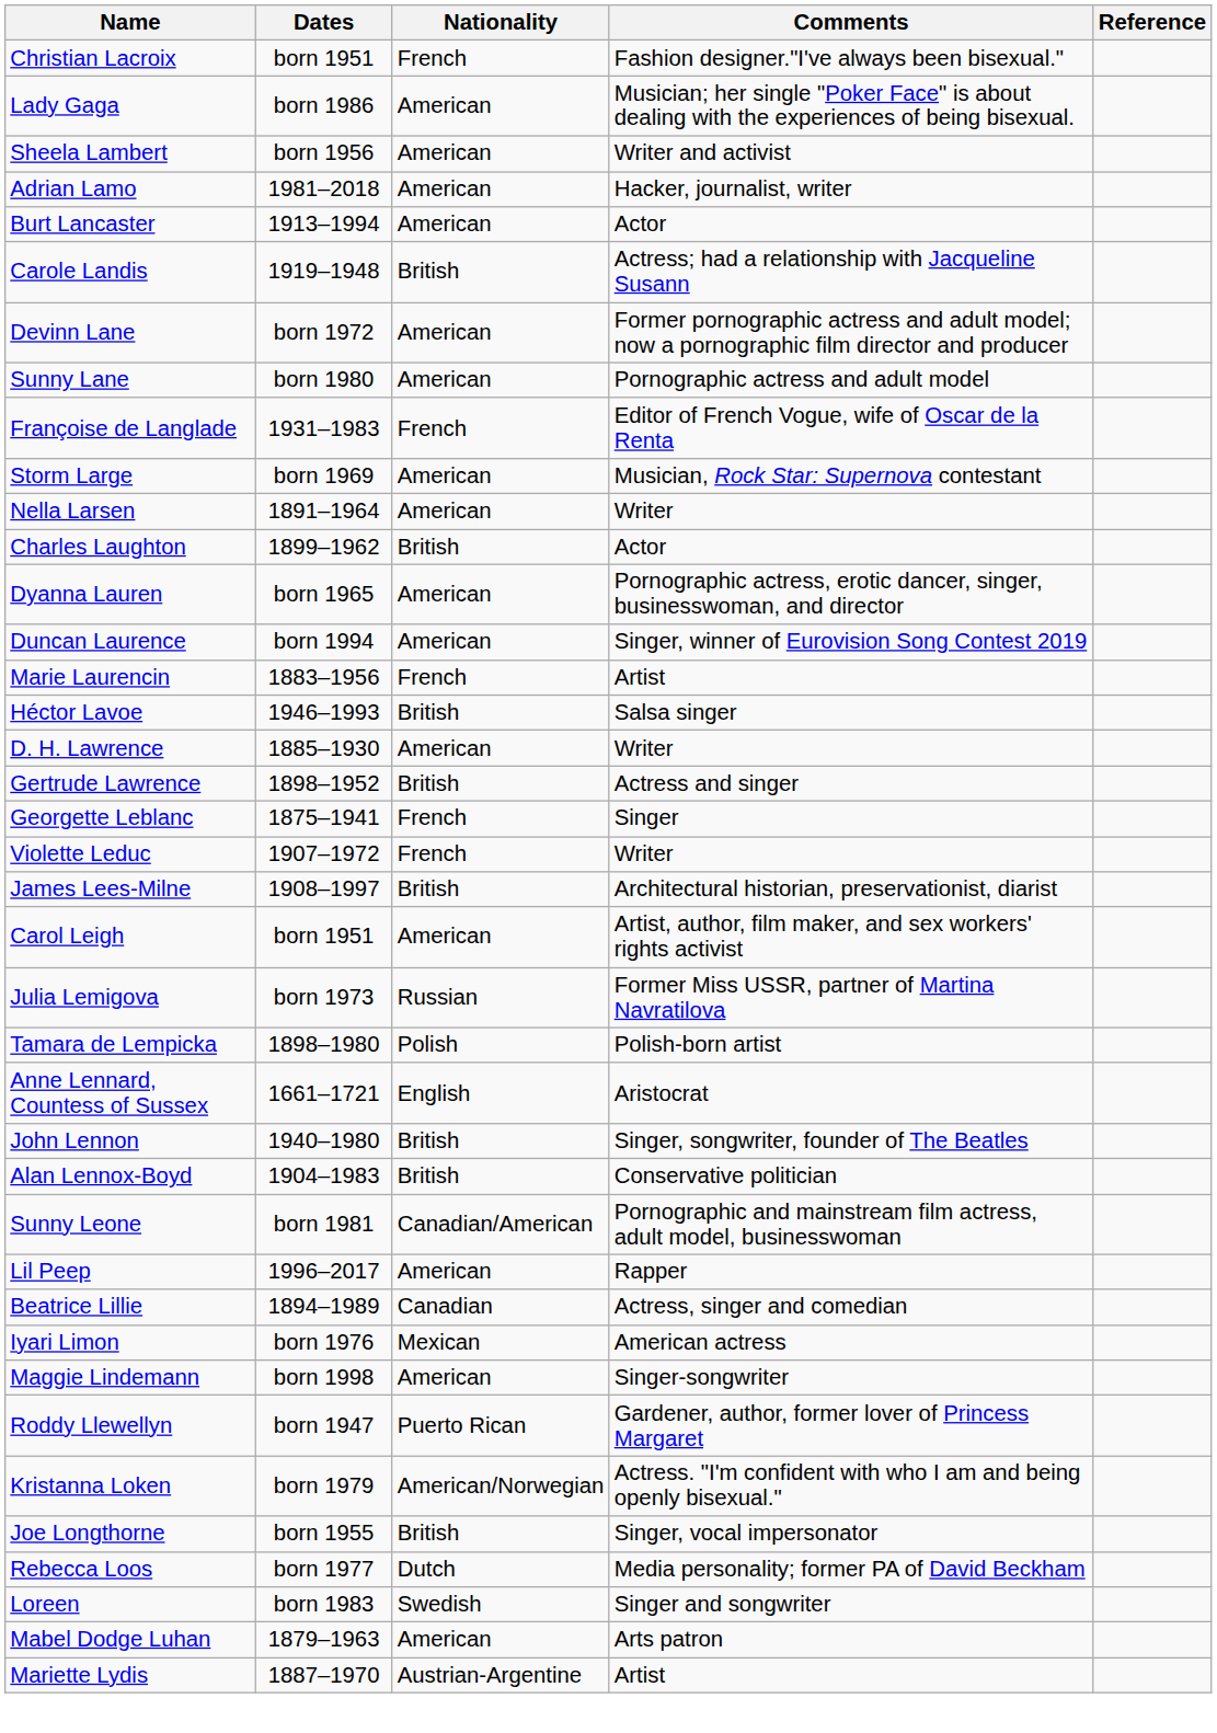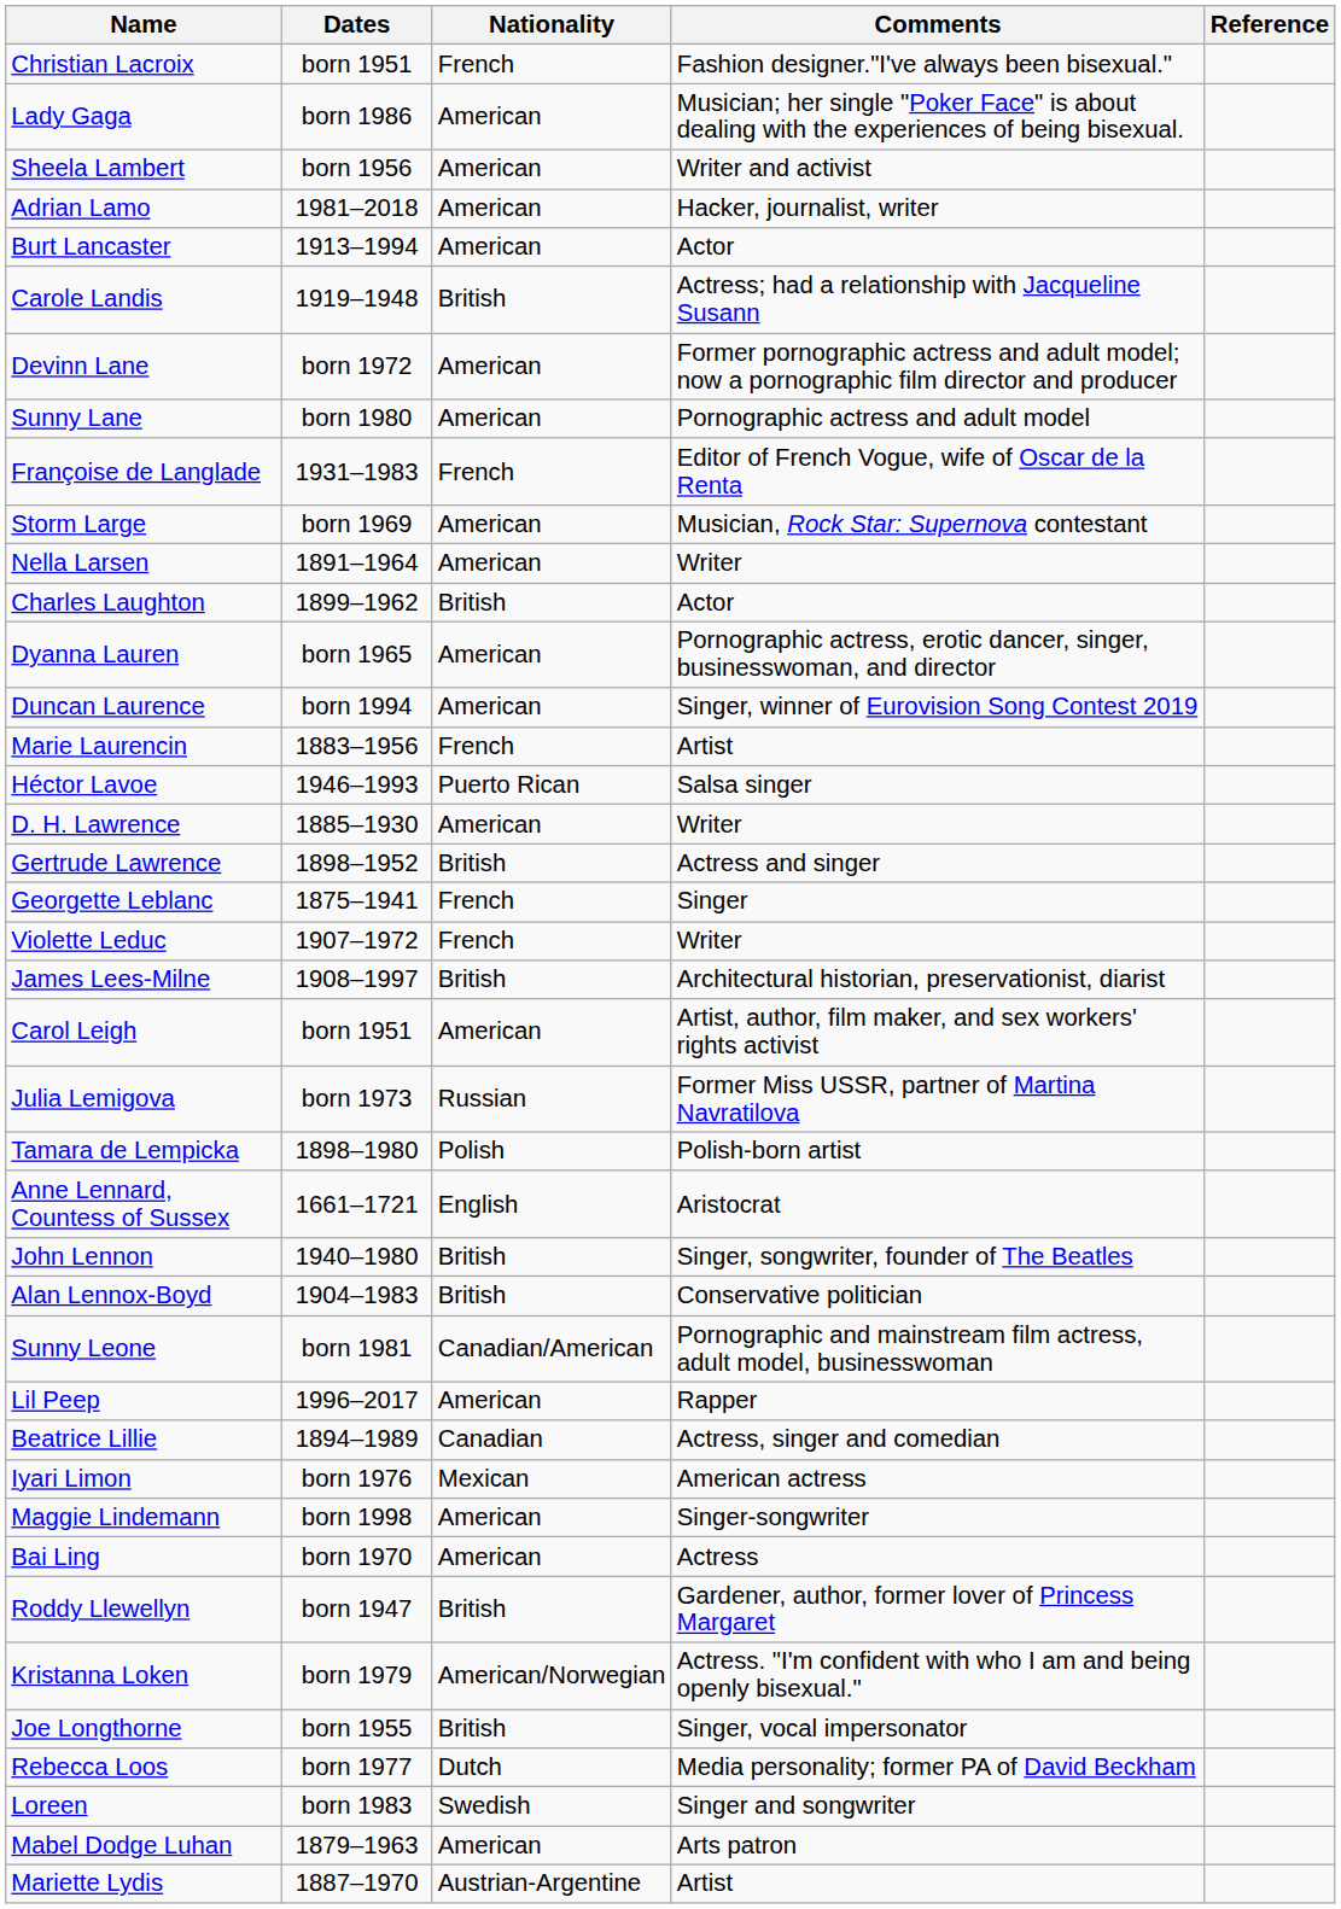Héctor Lavoe | Nationality: British -> Puerto Rican
+ row: Bai Ling | born 1970 | American | Actress
Roddy Llewellyn | Nationality: Puerto Rican -> British
